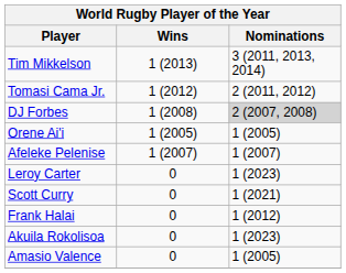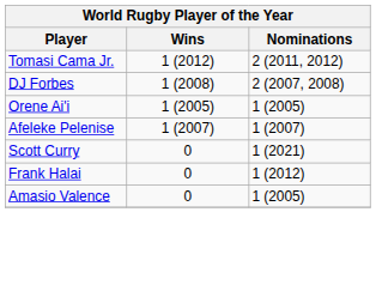- row: Tim Mikkelson | 1 (2013) | 3 (2011, 2013, 2014)
DJ Forbes | Nominations: lightgrey background -> no background
- row: Leroy Carter | 0 | 1 (2023)
- row: Akuila Rokolisoa | 0 | 1 (2023)
